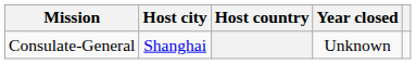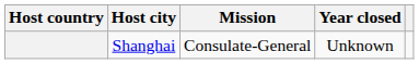columns swapped: Host country <-> Mission
